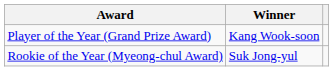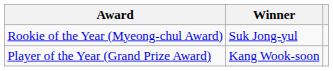rows swapped: Player of the Year (Grand Prize Award) <-> Rookie of the Year (Myeong-chul Award)
